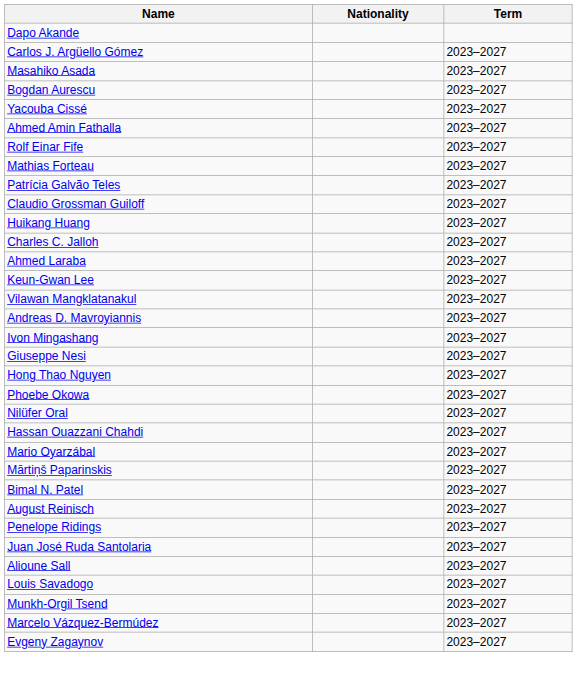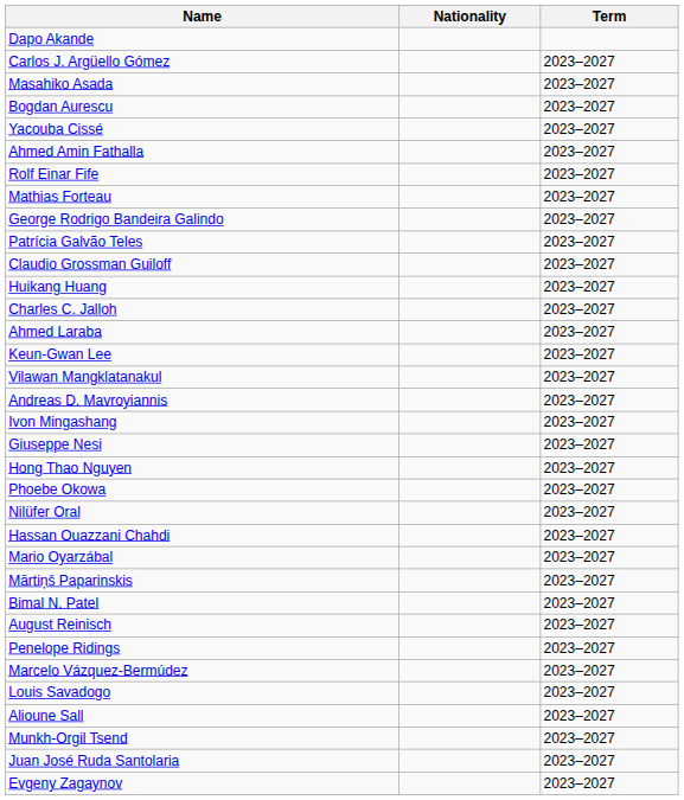+ row: George Rodrigo Bandeira Galindo | 2023–2027
rows swapped: Juan José Ruda Santolaria <-> Marcelo Vázquez-Bermúdez
rows swapped: Alioune Sall <-> Louis Savadogo
